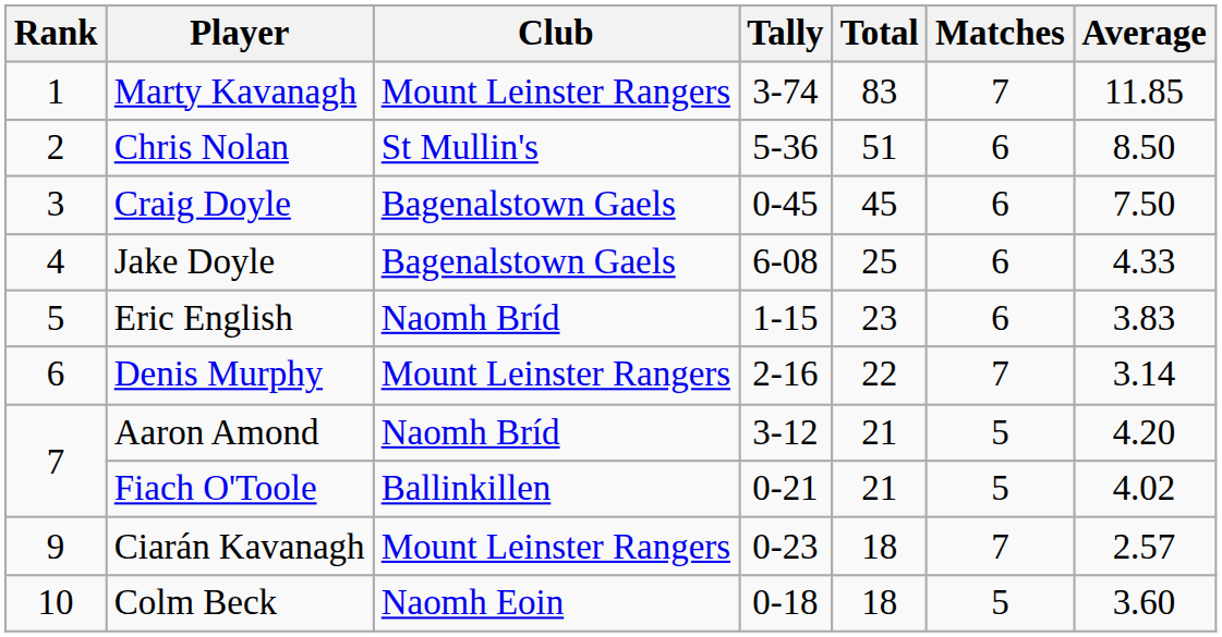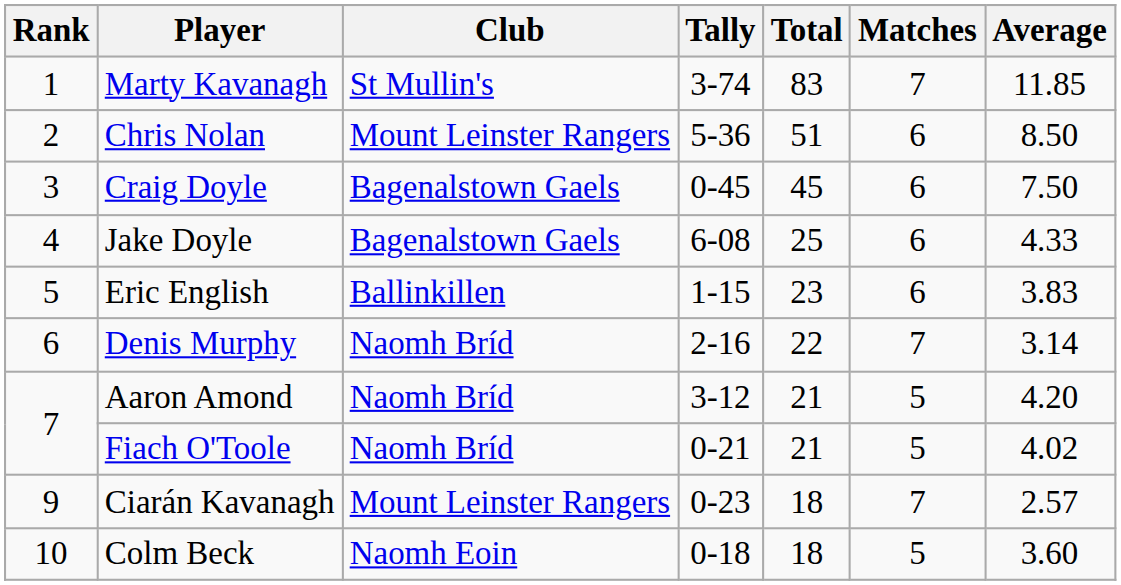Marty Kavanagh | Club: Mount Leinster Rangers -> St Mullin's
Chris Nolan | Club: St Mullin's -> Mount Leinster Rangers
Eric English | Club: Naomh Bríd -> Ballinkillen
Denis Murphy | Club: Mount Leinster Rangers -> Naomh Bríd
Fiach O'Toole | Club: Ballinkillen -> Naomh Bríd
